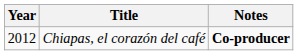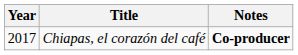Chiapas, el corazón del café | Year: 2012 -> 2017
